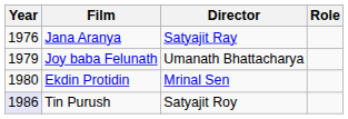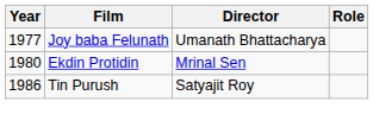- row: 1976 | Jana Aranya | Satyajit Ray
Joy baba Felunath | Year: 1979 -> 1977
Tin Purush | Year: lavender background -> no background
